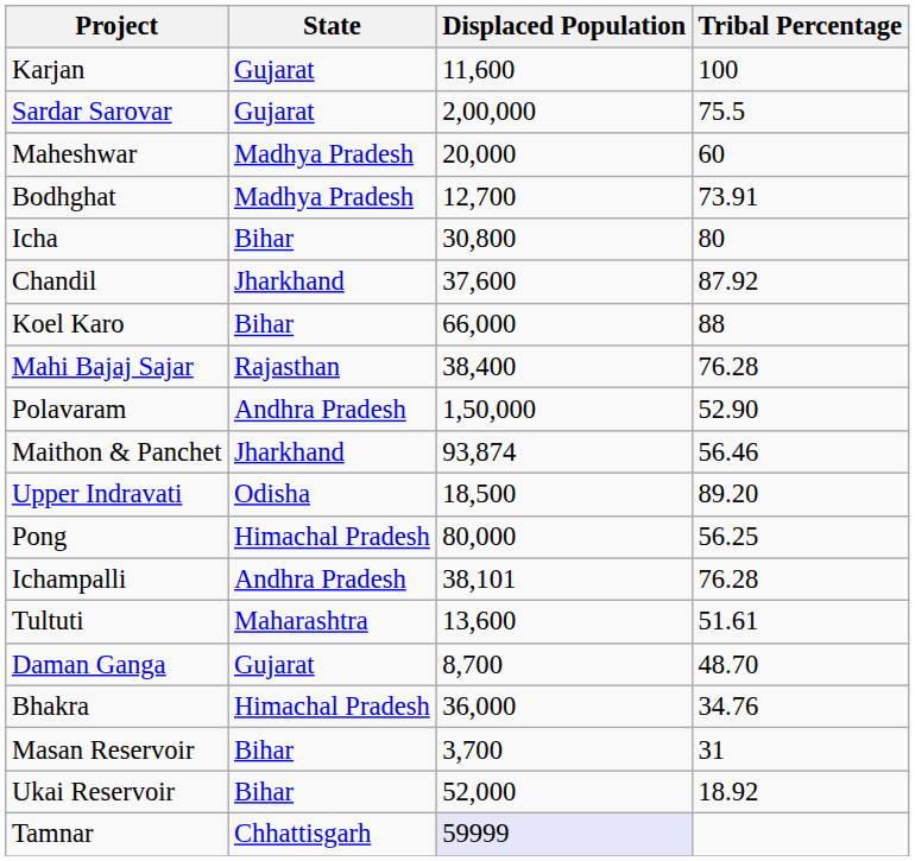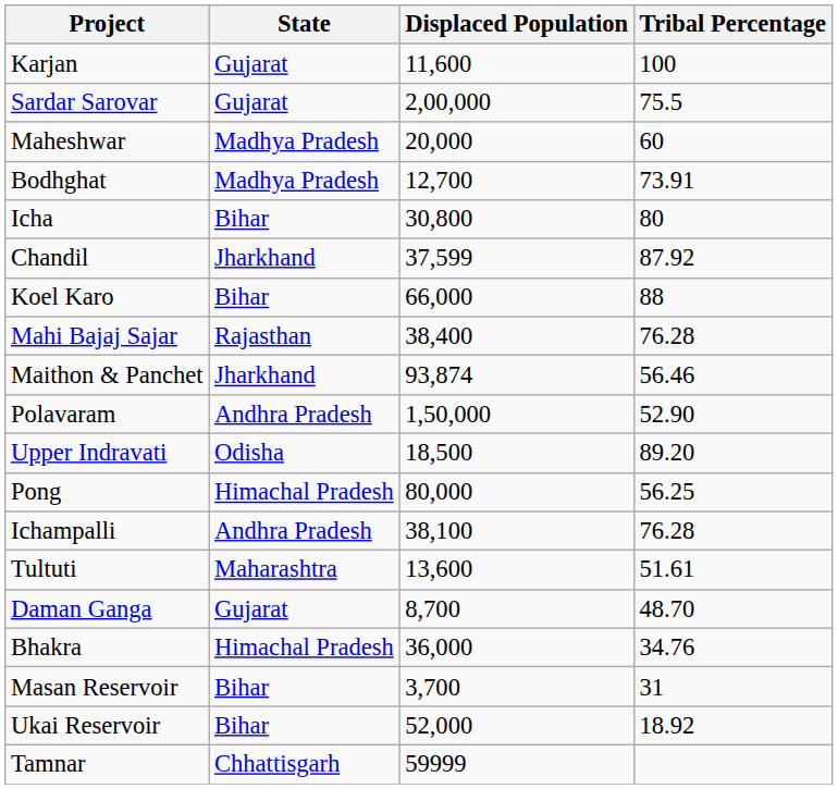Chandil | Displaced Population: 37,600 -> 37,599
rows swapped: Polavaram <-> Maithon & Panchet
Ichampalli | Displaced Population: 38,101 -> 38,100
Tamnar | Displaced Population: lavender background -> no background
